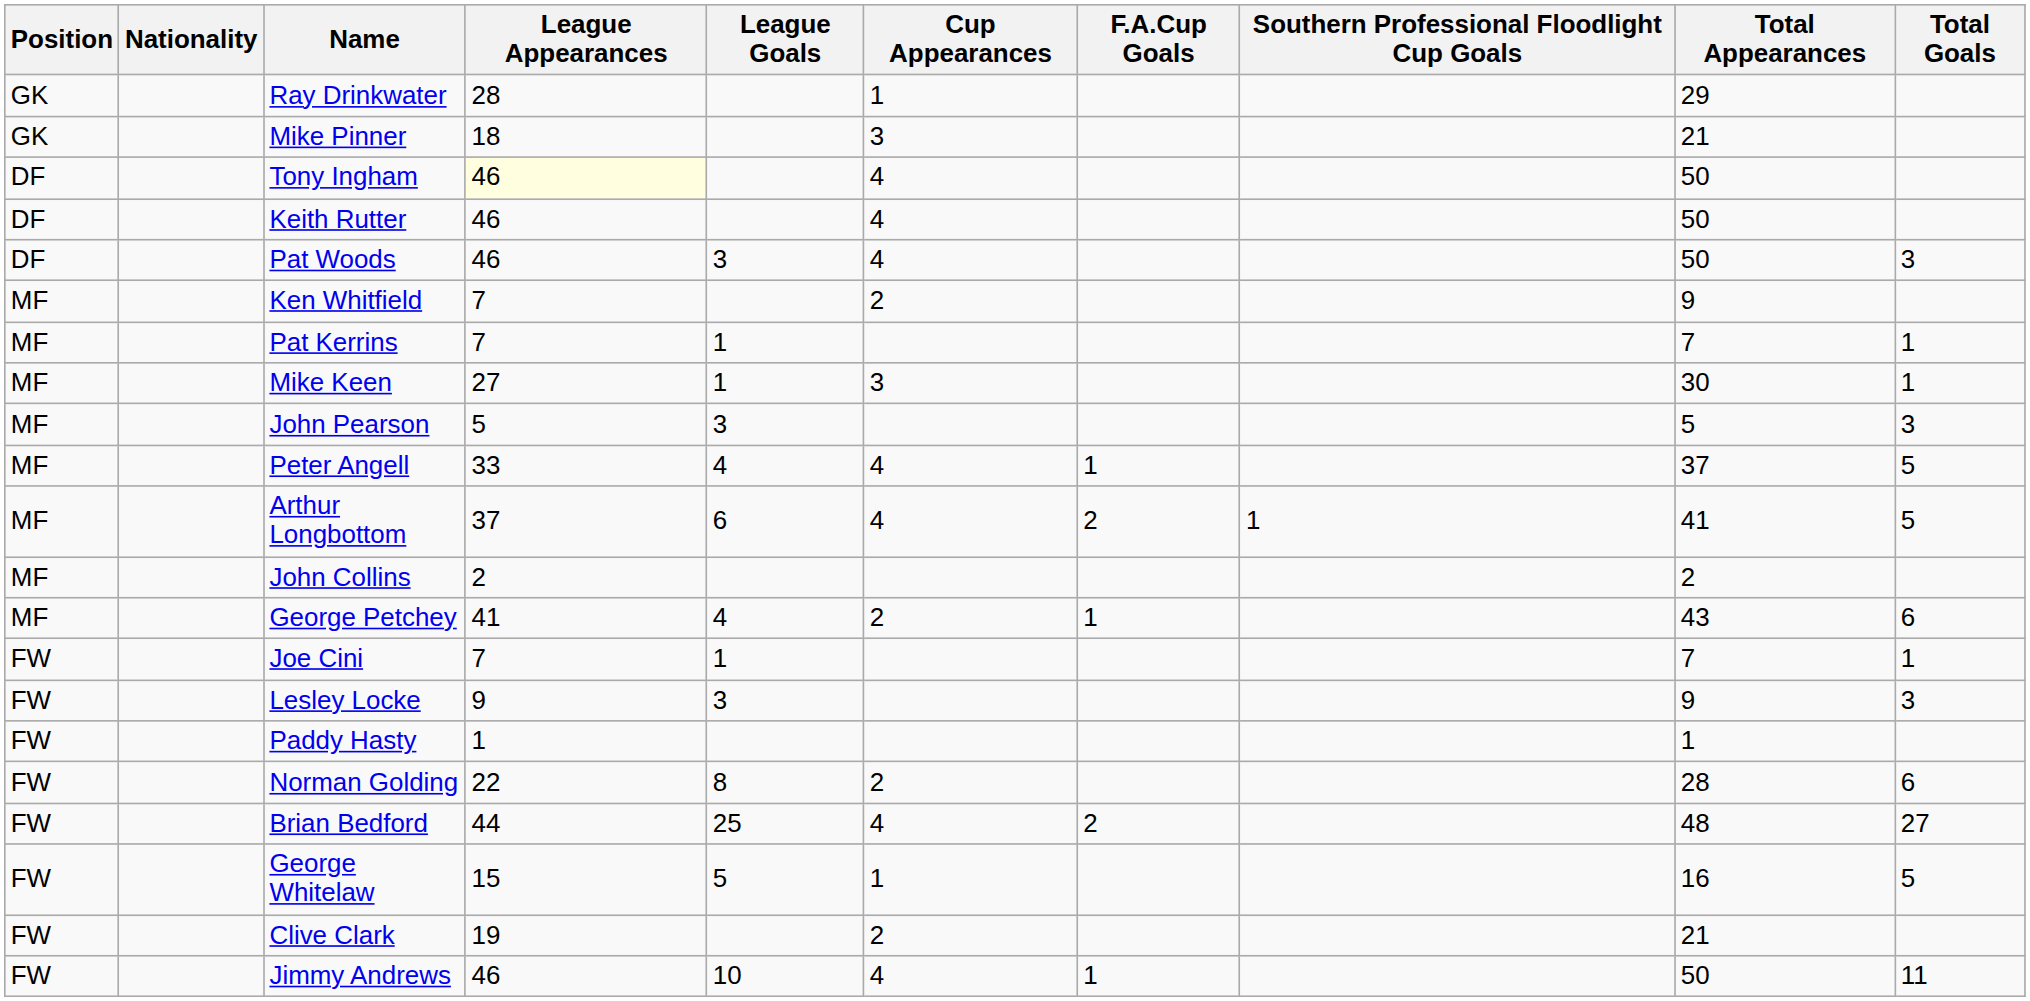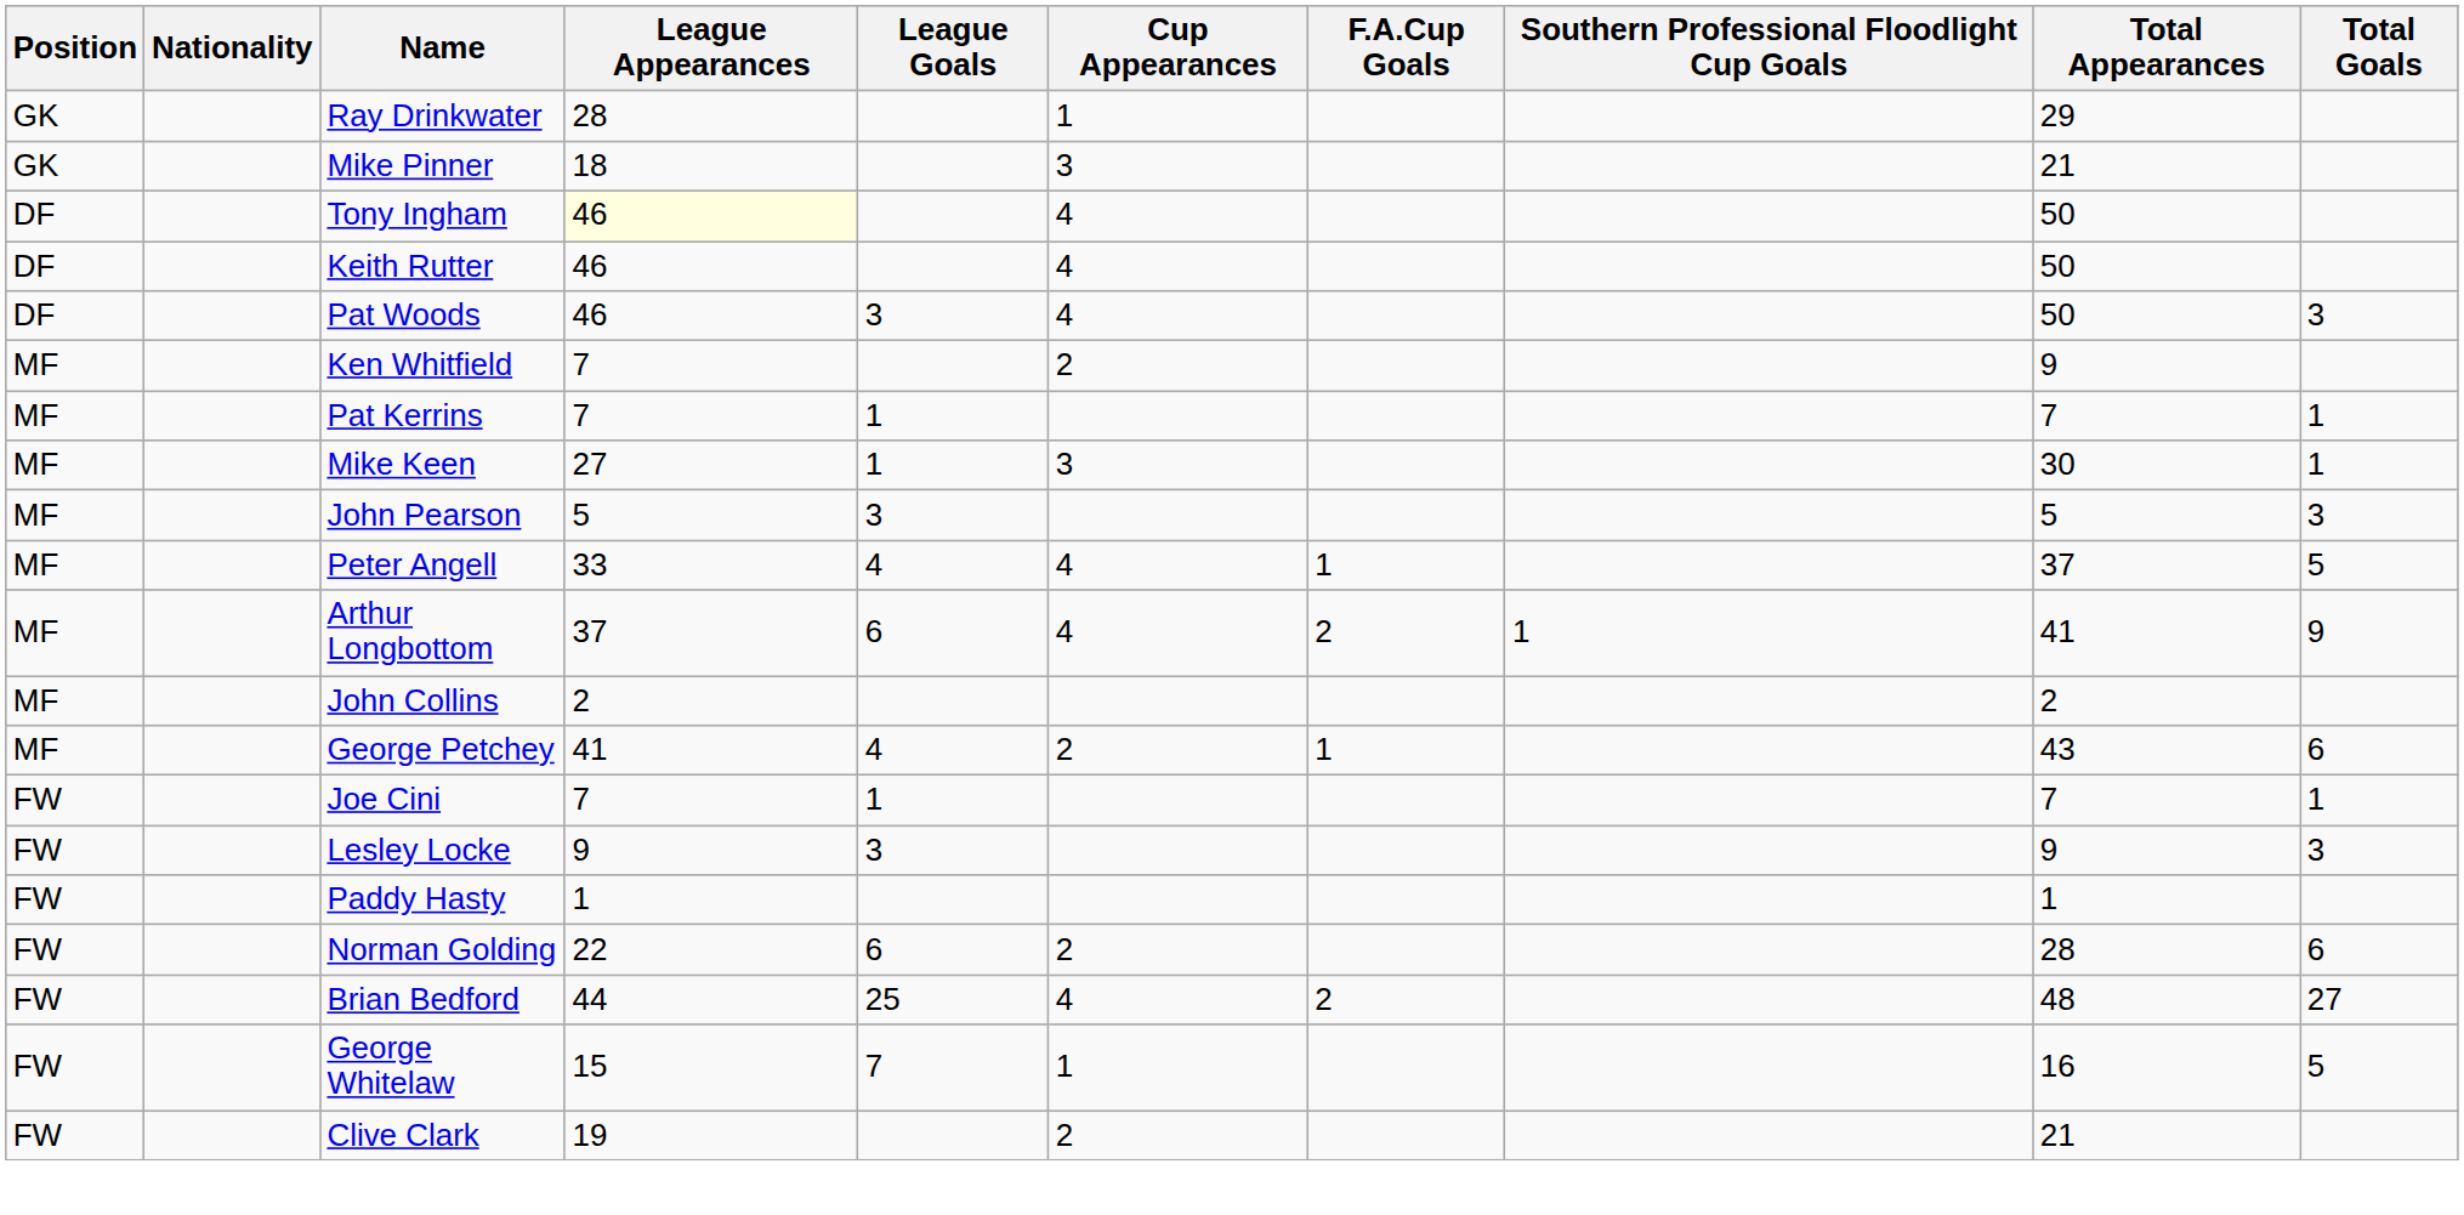Arthur Longbottom | Total Goals: 5 -> 9
Norman Golding | League Goals: 8 -> 6
George Whitelaw | League Goals: 5 -> 7
- row: FW | Jimmy Andrews | 46 | 10 | 4 | 1 | 50 | 11
